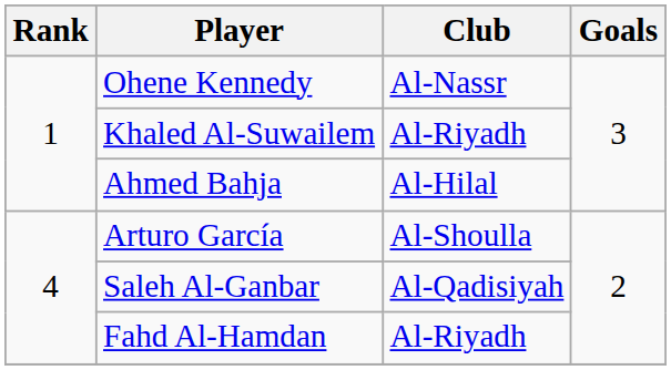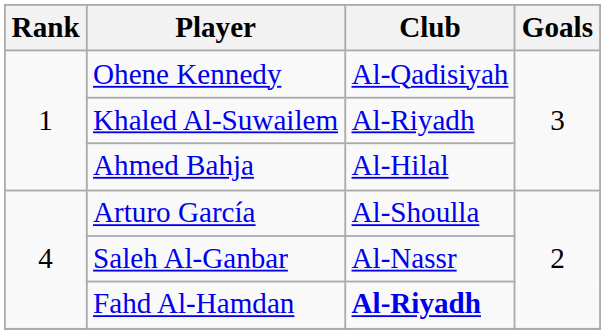Ohene Kennedy | Club: Al-Nassr -> Al-Qadisiyah
Saleh Al-Ganbar | Club: Al-Qadisiyah -> Al-Nassr
Fahd Al-Hamdan | Club: normal -> bold
